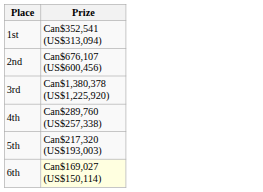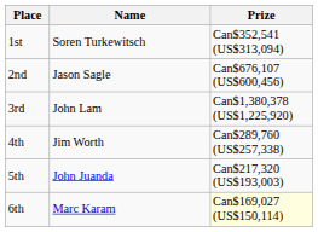+ column: Name | Soren Turkewitsch | Jason Sagle | John Lam | Jim Worth | John Juanda | Marc Karam
